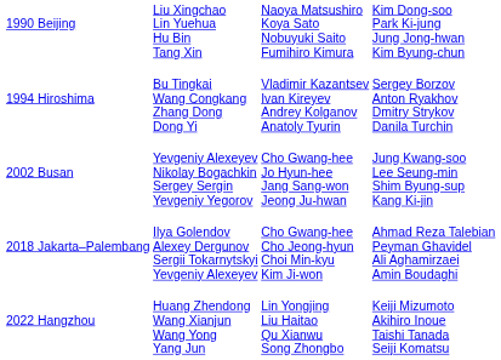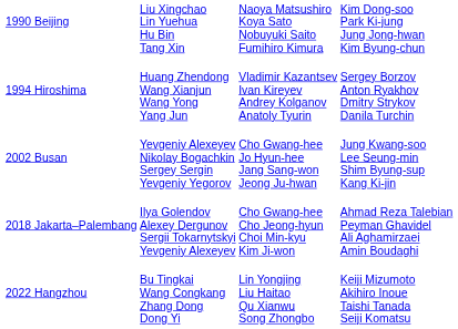1994 Hiroshima | column 2: Bu Tingkai Wang Congkang Zhang Dong Dong Yi -> Huang Zhendong Wang Xianjun Wang Yong Yang Jun
2022 Hangzhou | column 2: Huang Zhendong Wang Xianjun Wang Yong Yang Jun -> Bu Tingkai Wang Congkang Zhang Dong Dong Yi
